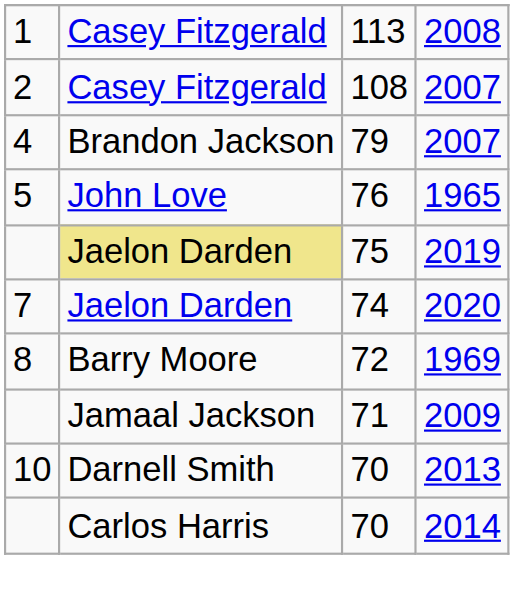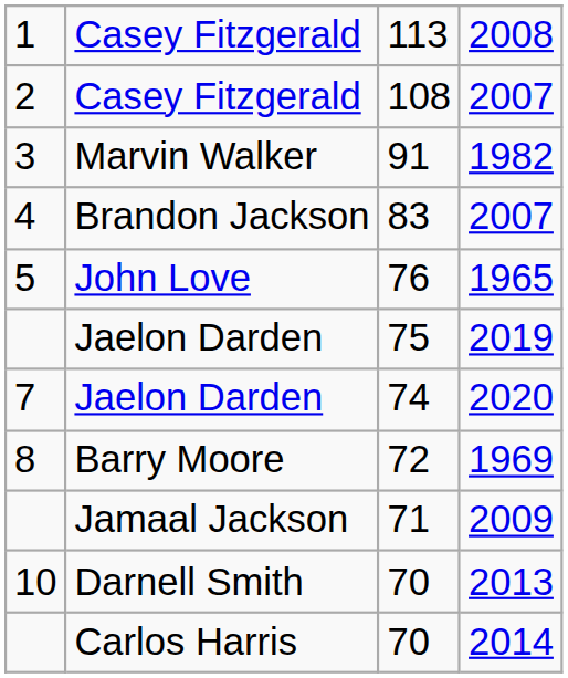+ row: 3 | Marvin Walker | 91 | 1982
4 / 2007 | column 3: 79 -> 83
2019 | column 2: khaki background -> no background
